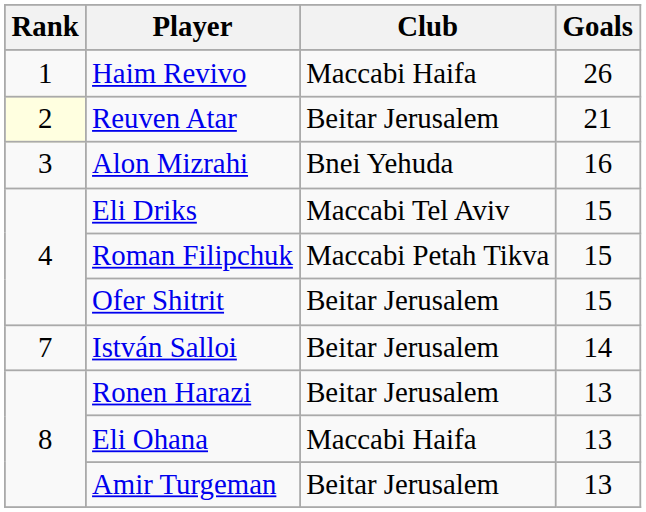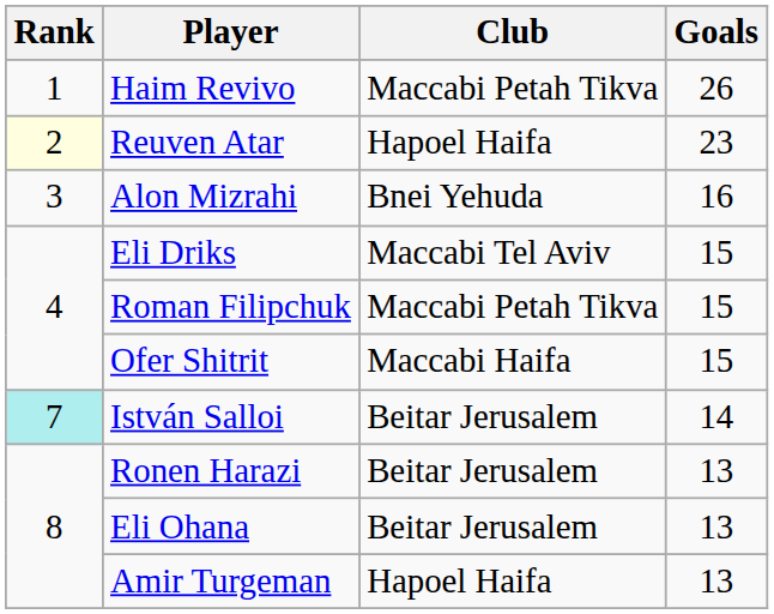Haim Revivo | Club: Maccabi Haifa -> Maccabi Petah Tikva
Reuven Atar | Club: Beitar Jerusalem -> Hapoel Haifa
Reuven Atar | Goals: 21 -> 23
Ofer Shitrit | Club: Beitar Jerusalem -> Maccabi Haifa
István Salloi | Rank: no background -> paleturquoise background
Eli Ohana | Club: Maccabi Haifa -> Beitar Jerusalem
Amir Turgeman | Club: Beitar Jerusalem -> Hapoel Haifa
